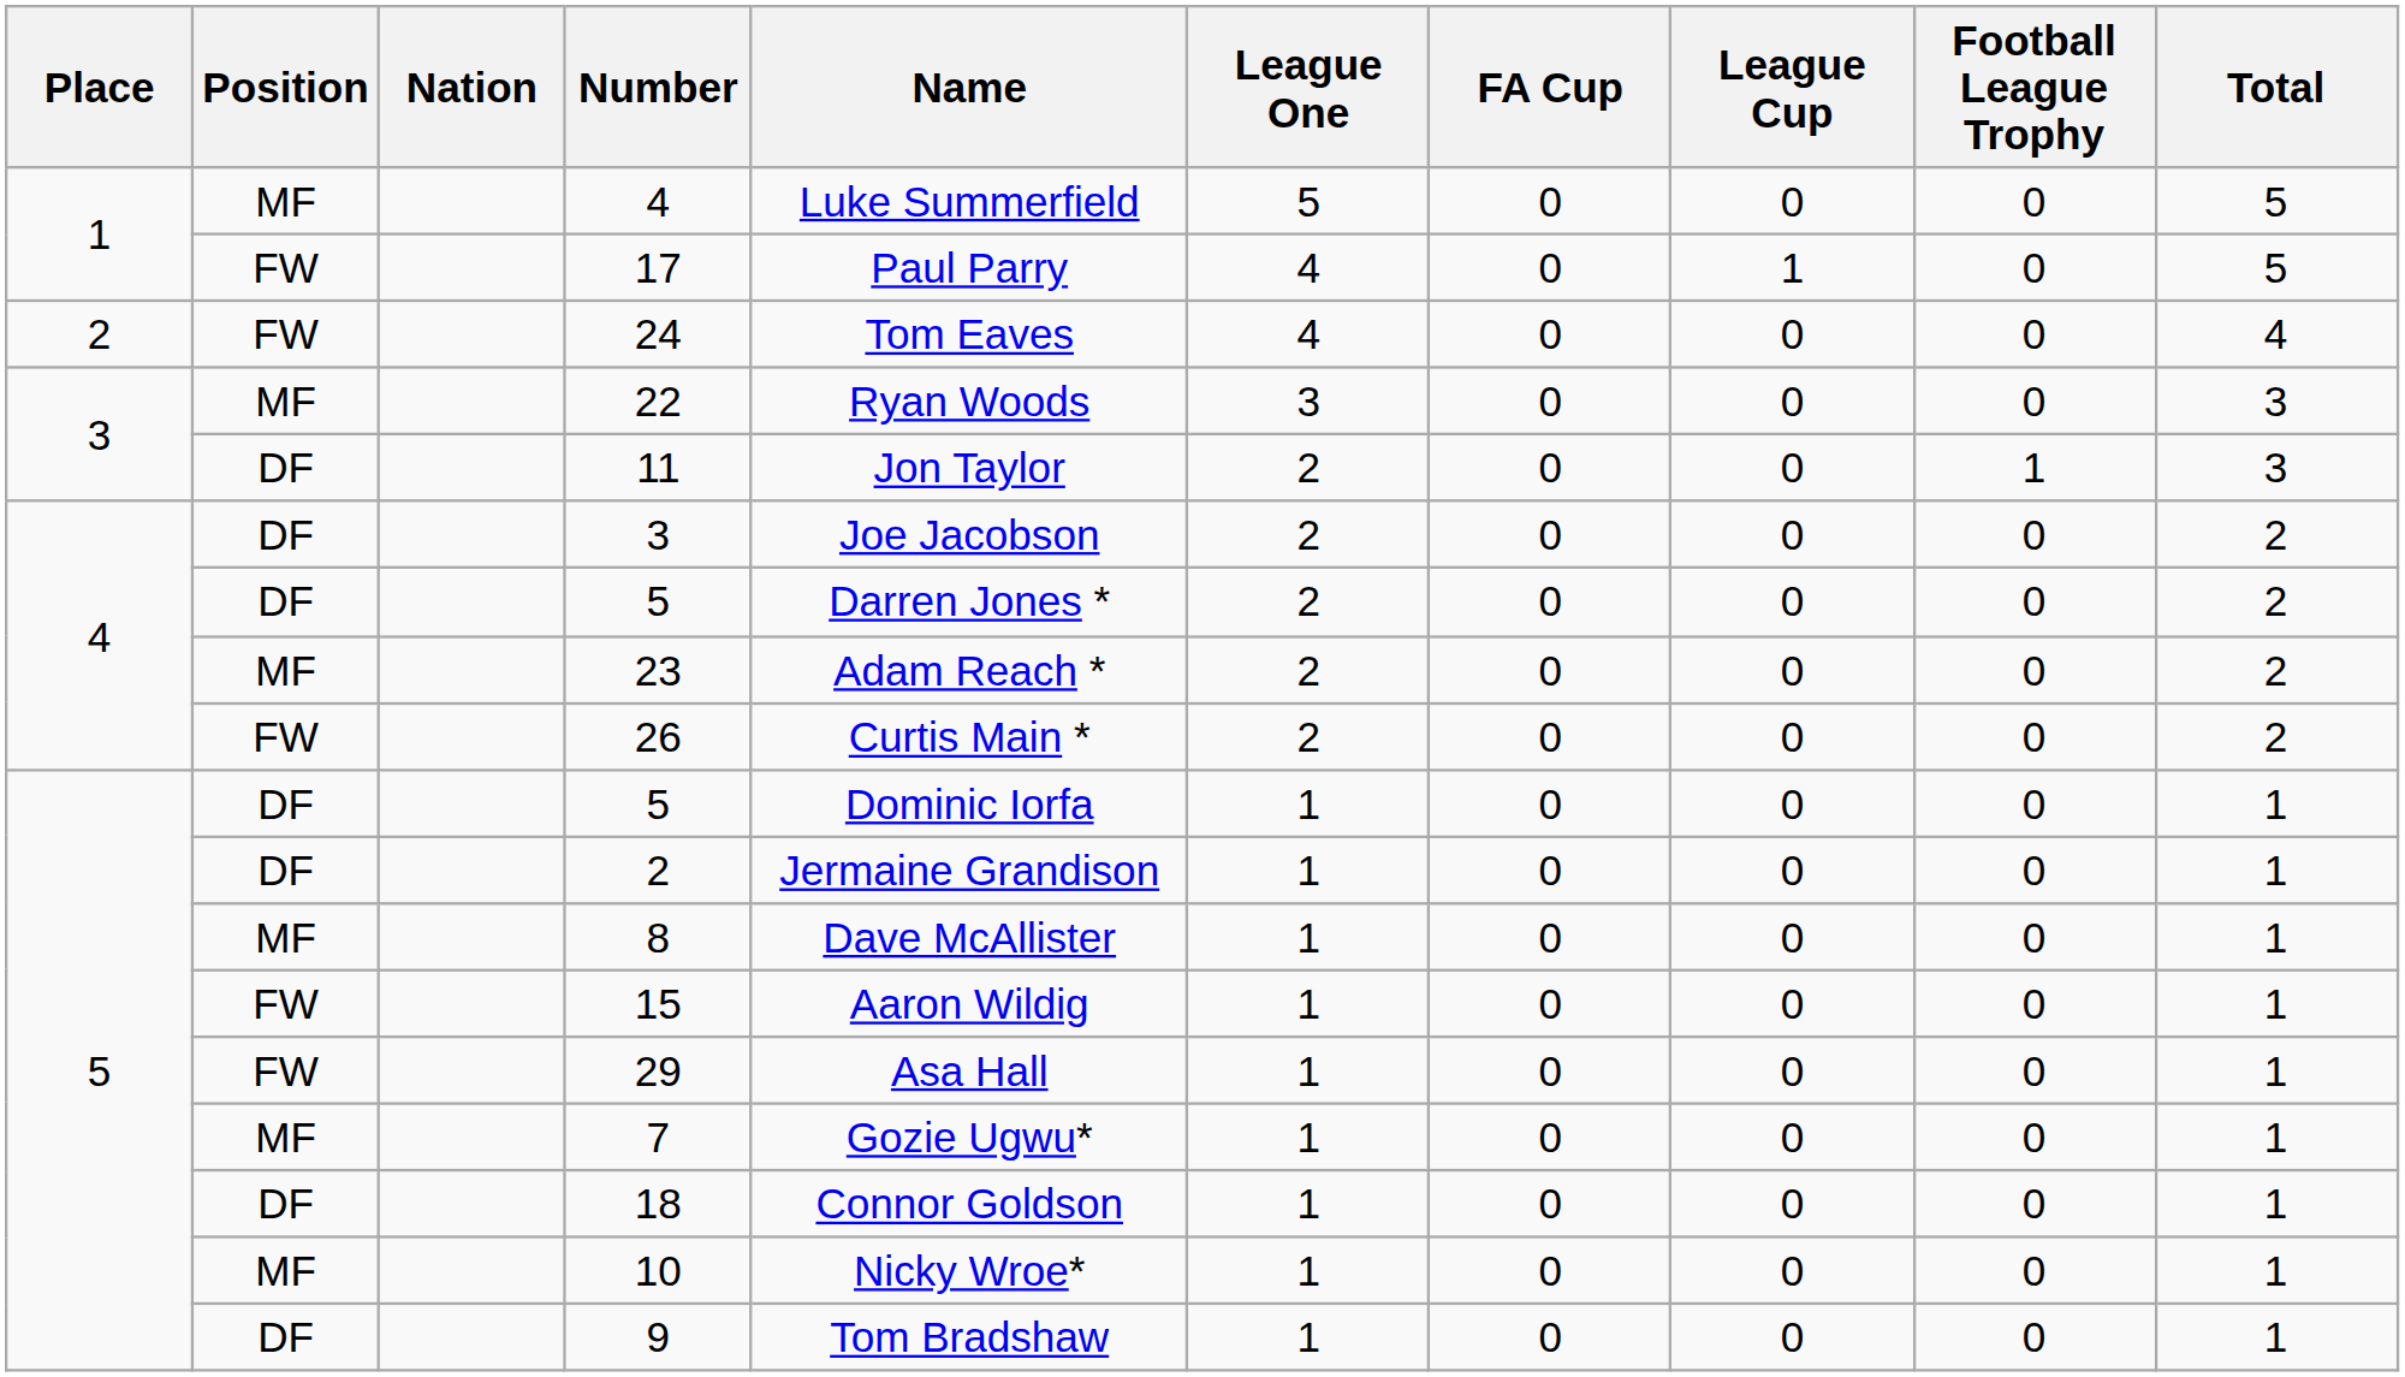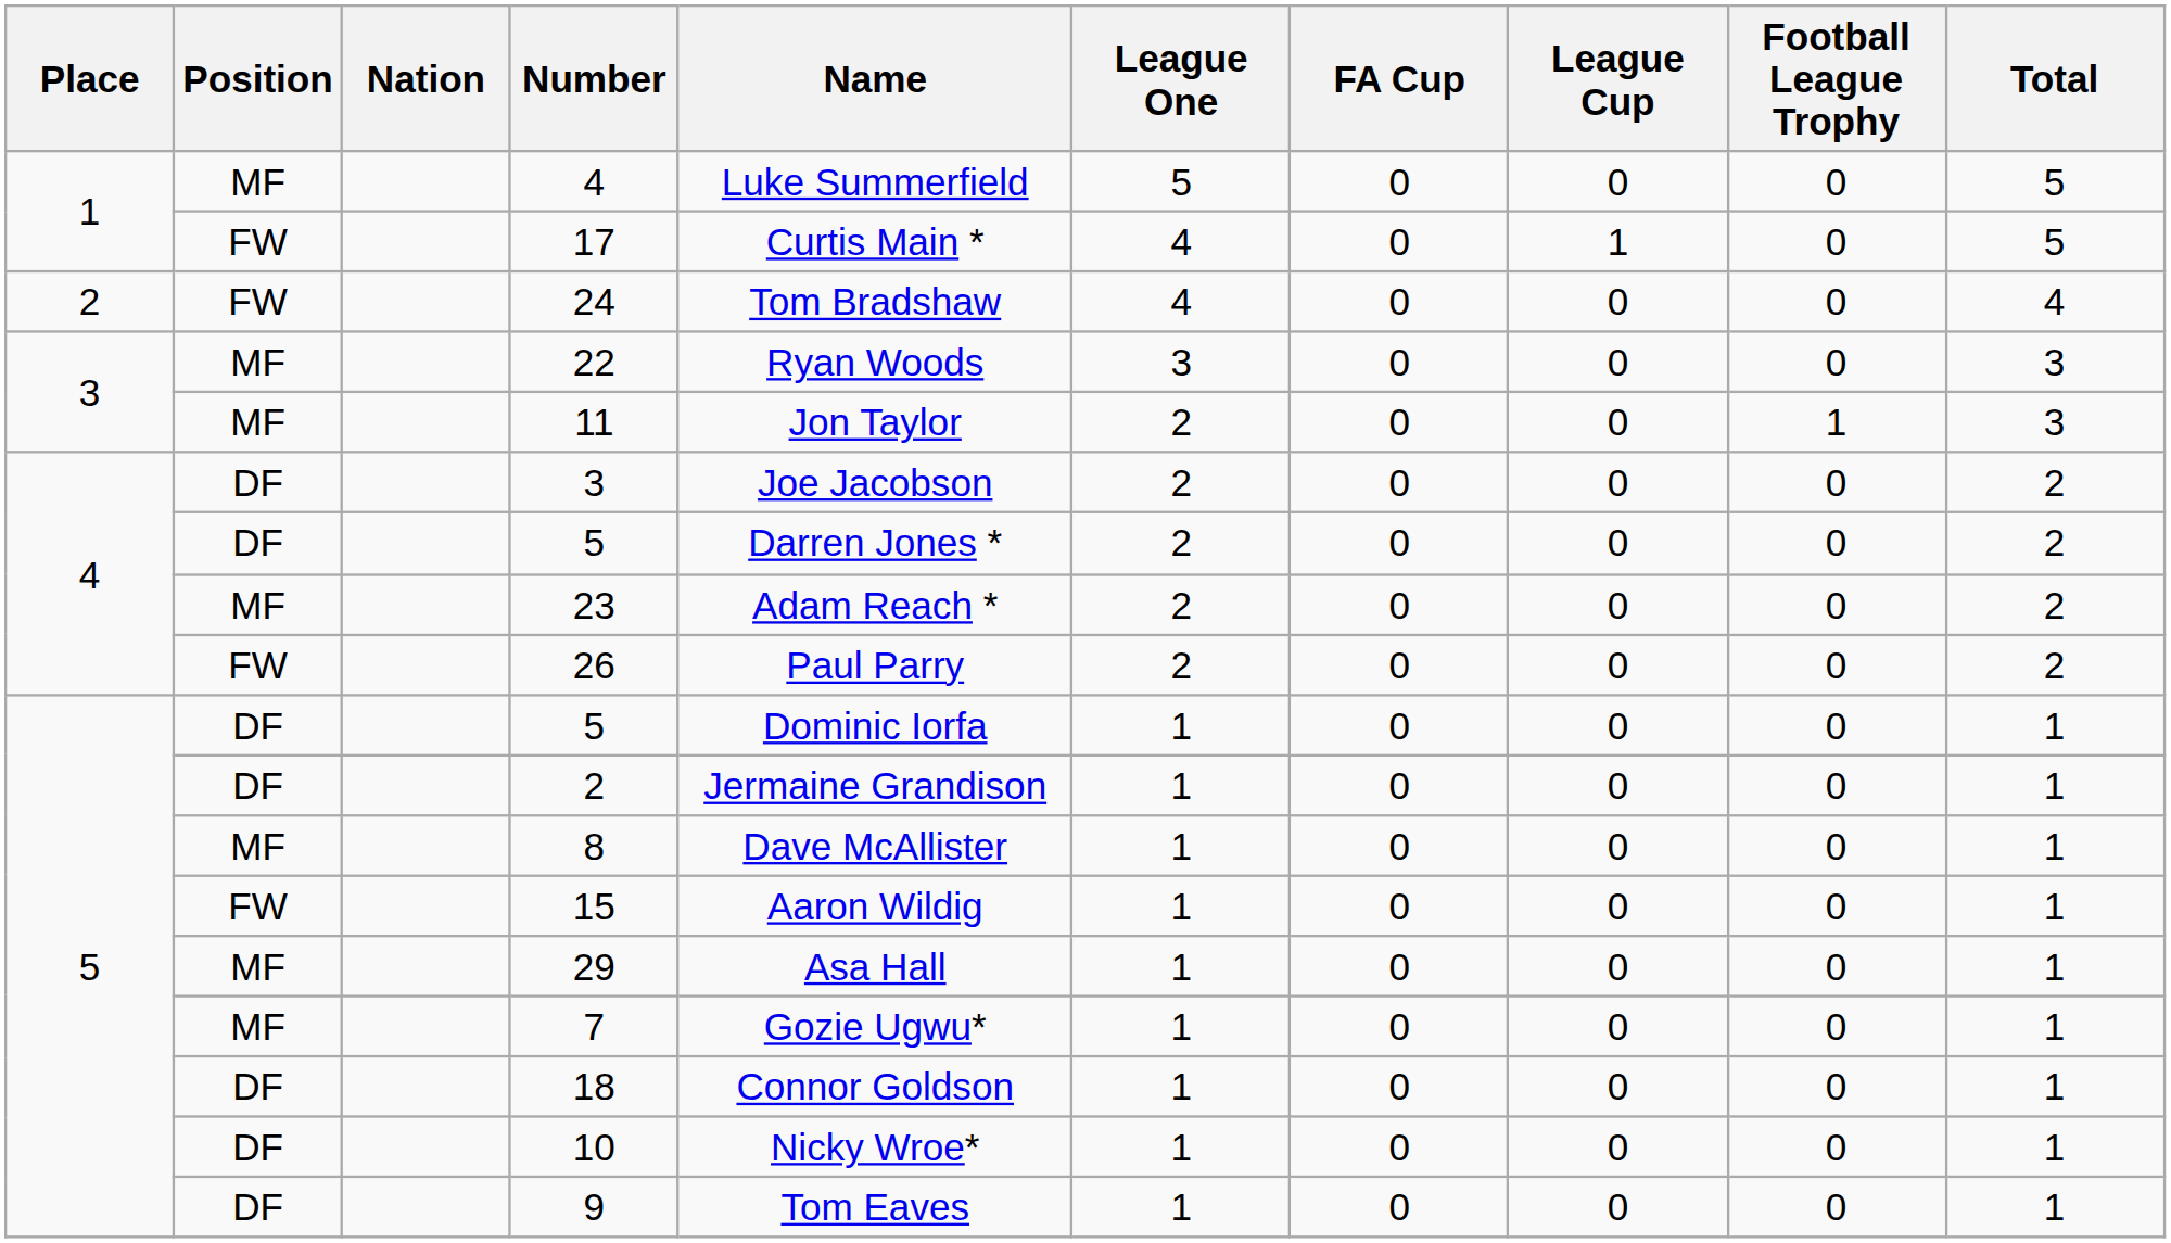17 | Name: Paul Parry -> Curtis Main *
24 | Name: Tom Eaves -> Tom Bradshaw
11 | Position: DF -> MF
26 | Name: Curtis Main * -> Paul Parry
29 | Position: FW -> MF
10 | Position: MF -> DF
9 | Name: Tom Bradshaw -> Tom Eaves
